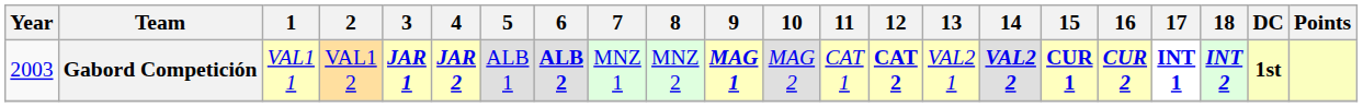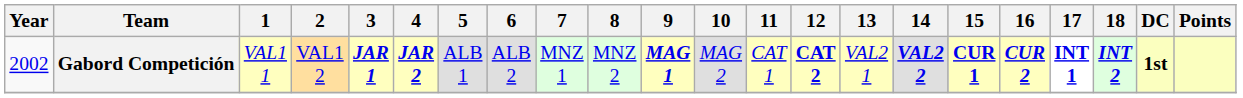Gabord Competición | Year: 2003 -> 2002
Gabord Competición | 6: bold -> normal
